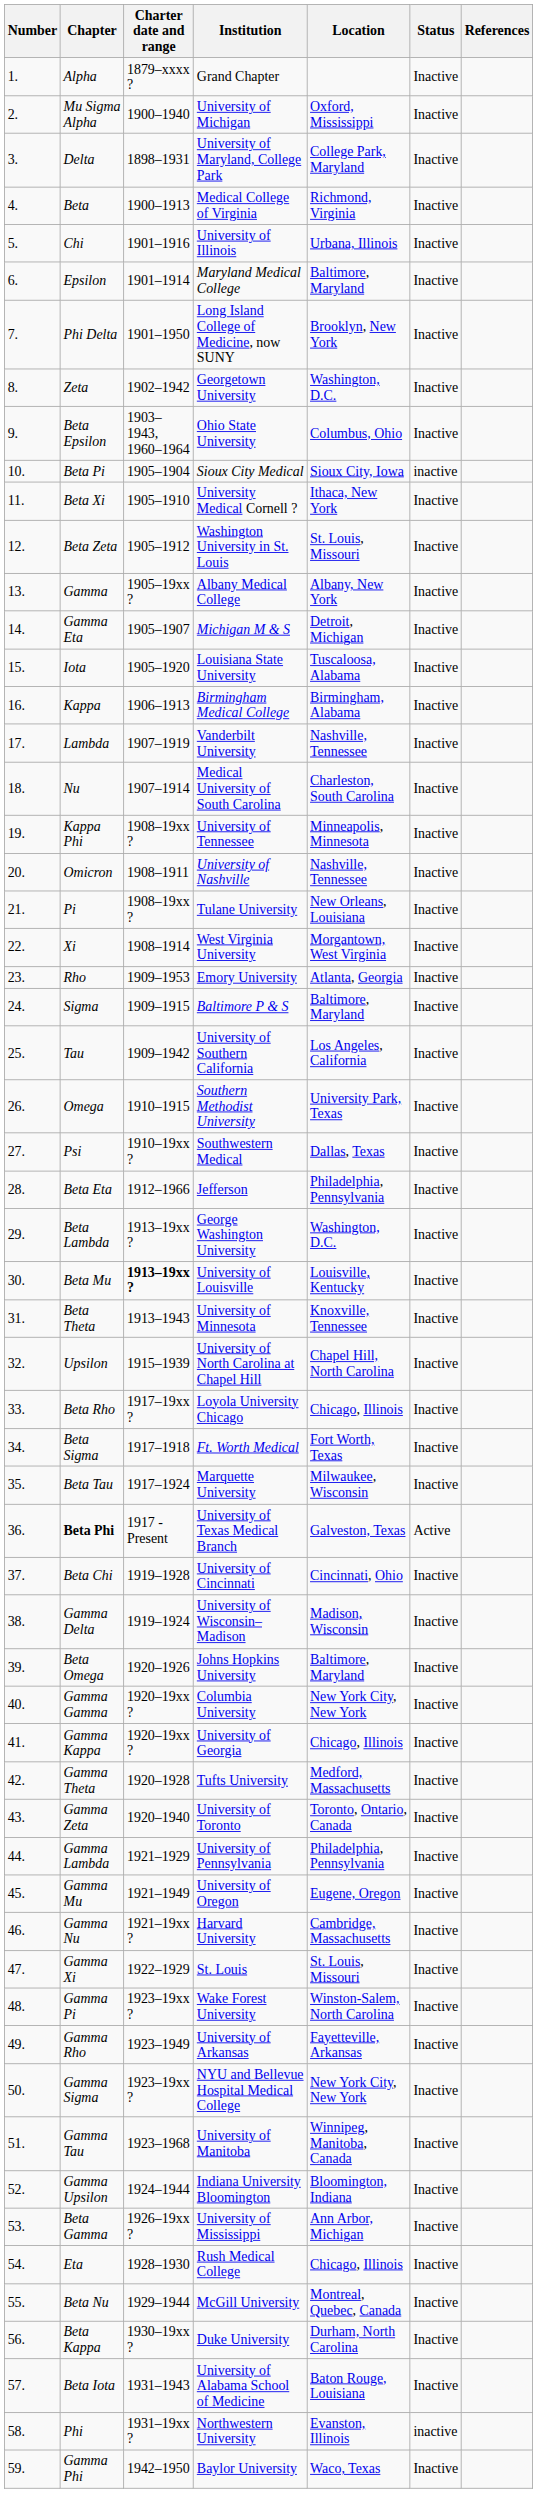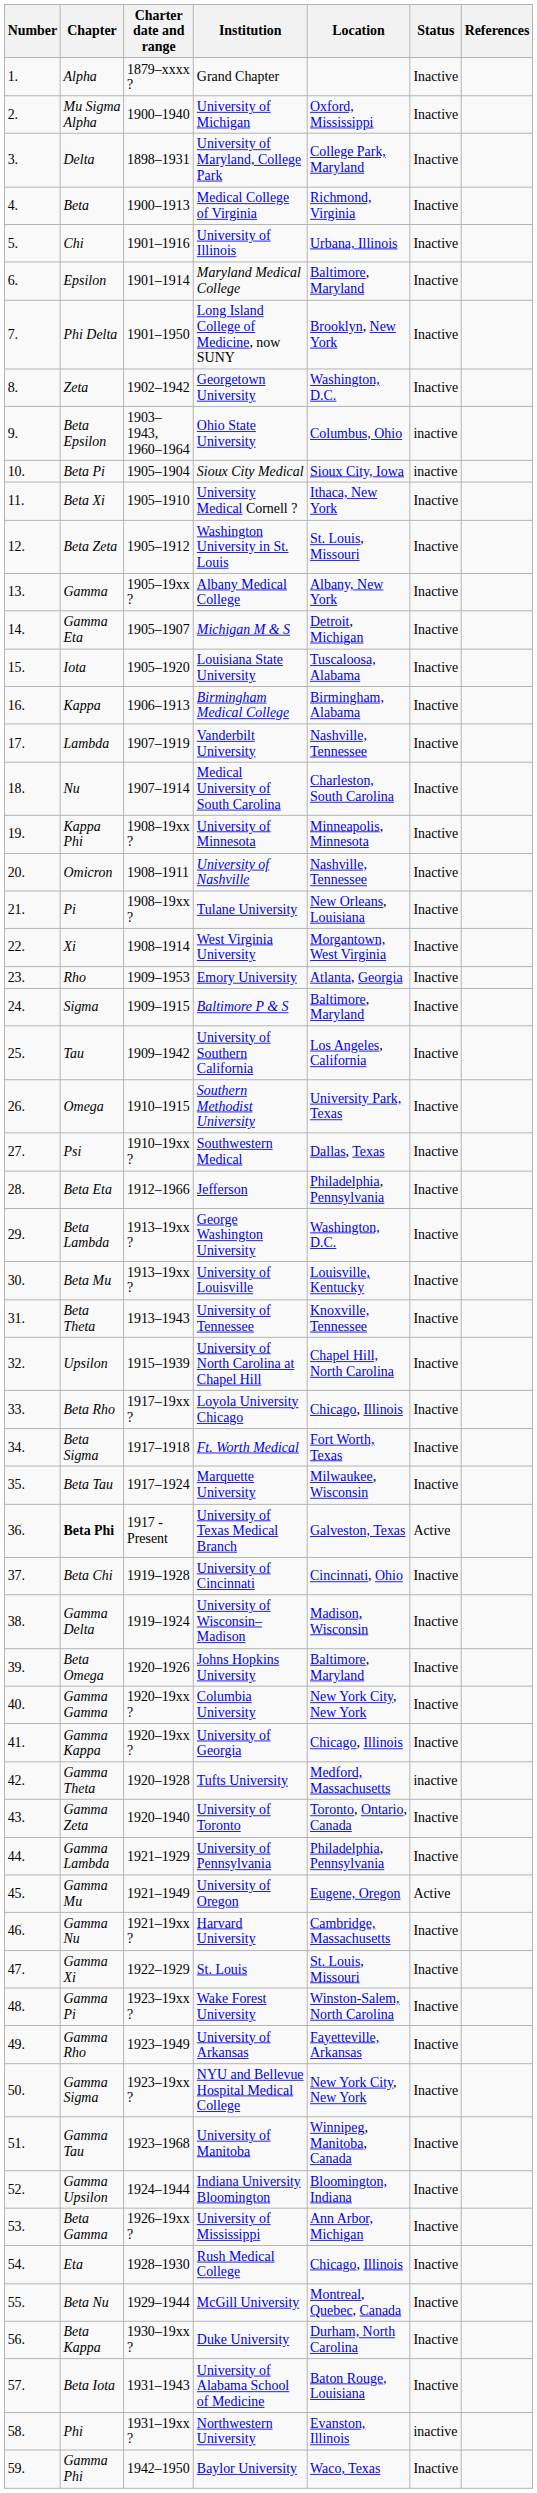Beta Epsilon | Status: Inactive -> inactive
Kappa Phi | Institution: University of Tennessee -> University of Minnesota
Beta Mu | Charter date and range: bold -> normal
Beta Theta | Institution: University of Minnesota -> University of Tennessee
Gamma Theta | Status: Inactive -> inactive
Gamma Mu | Status: Inactive -> Active
